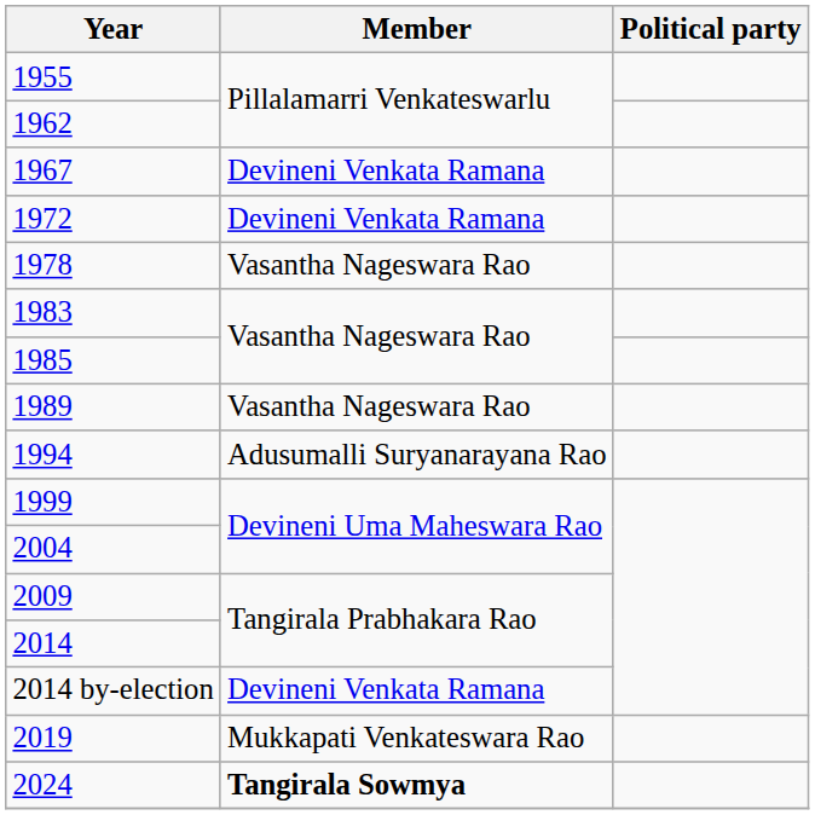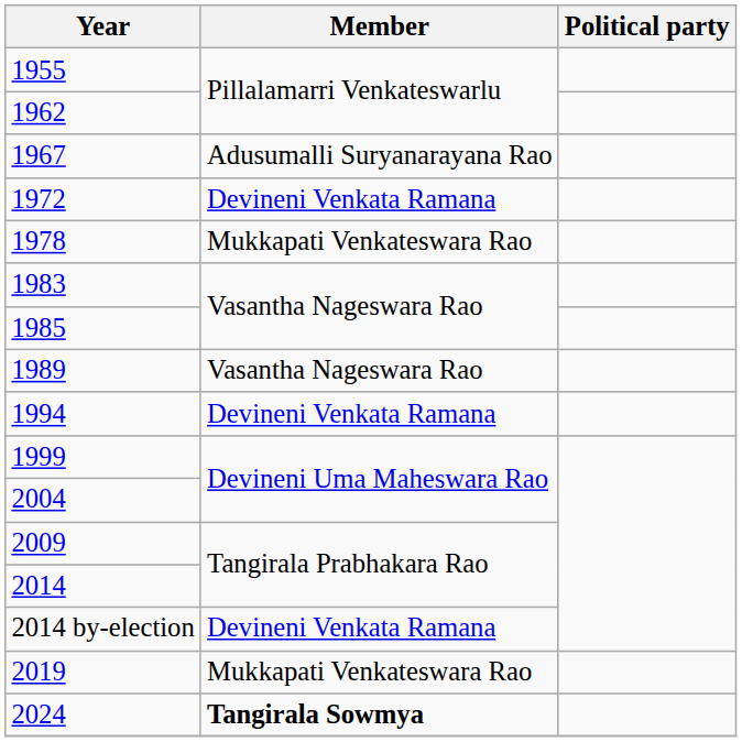1967 | Member: Devineni Venkata Ramana -> Adusumalli Suryanarayana Rao
1978 | Member: Vasantha Nageswara Rao -> Mukkapati Venkateswara Rao
1994 | Member: Adusumalli Suryanarayana Rao -> Devineni Venkata Ramana
